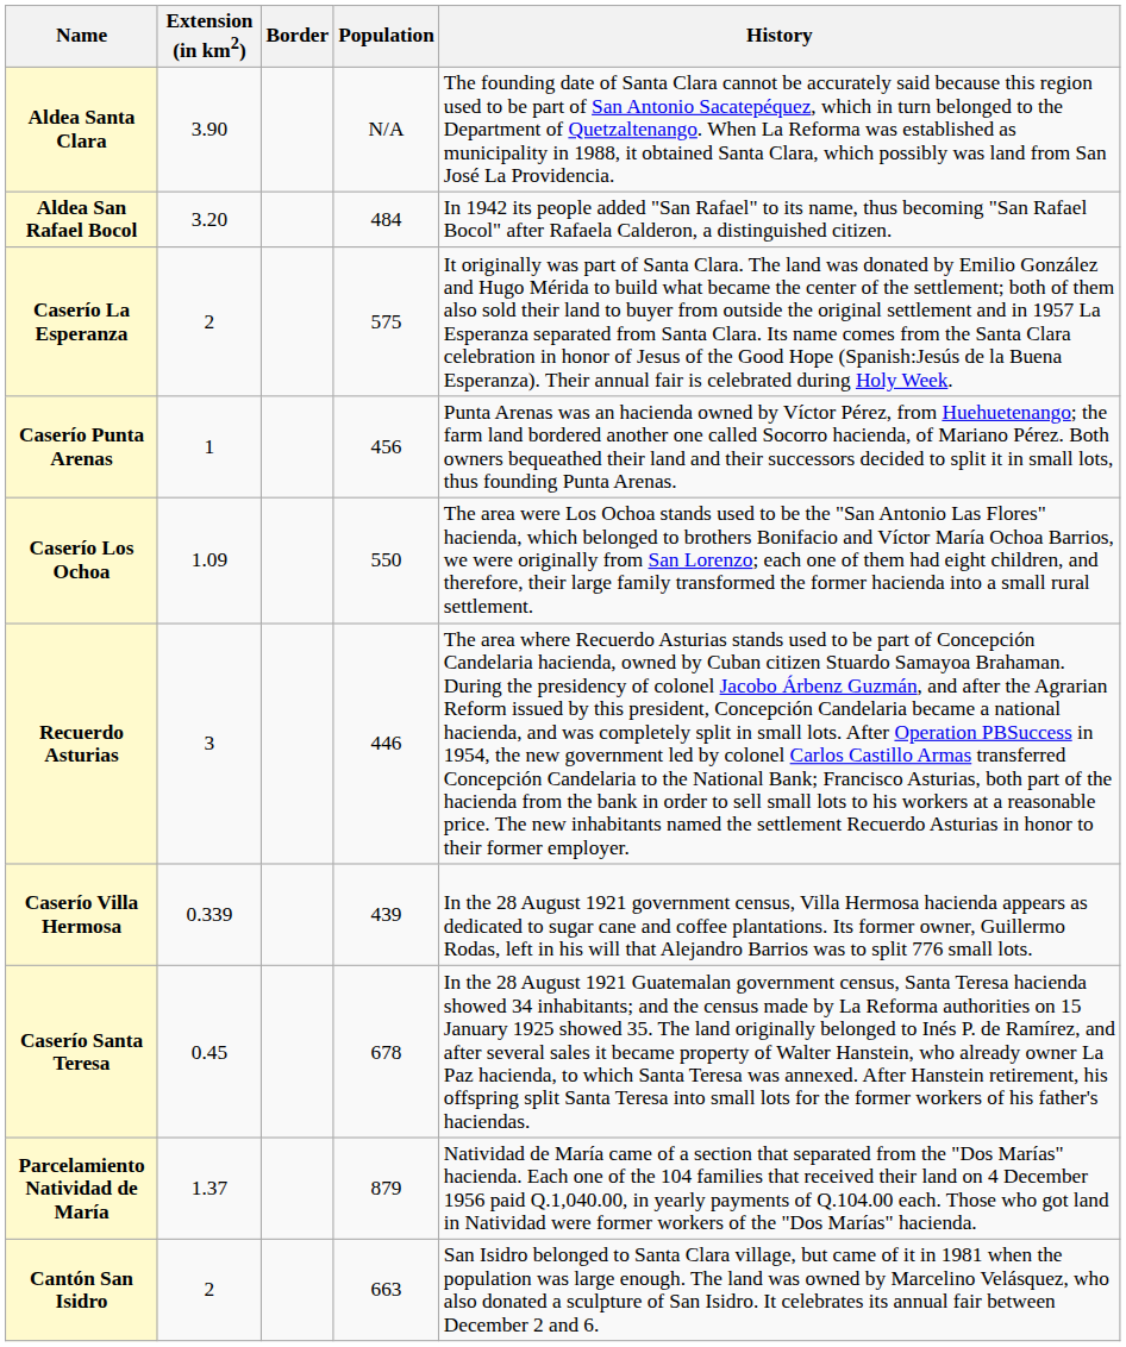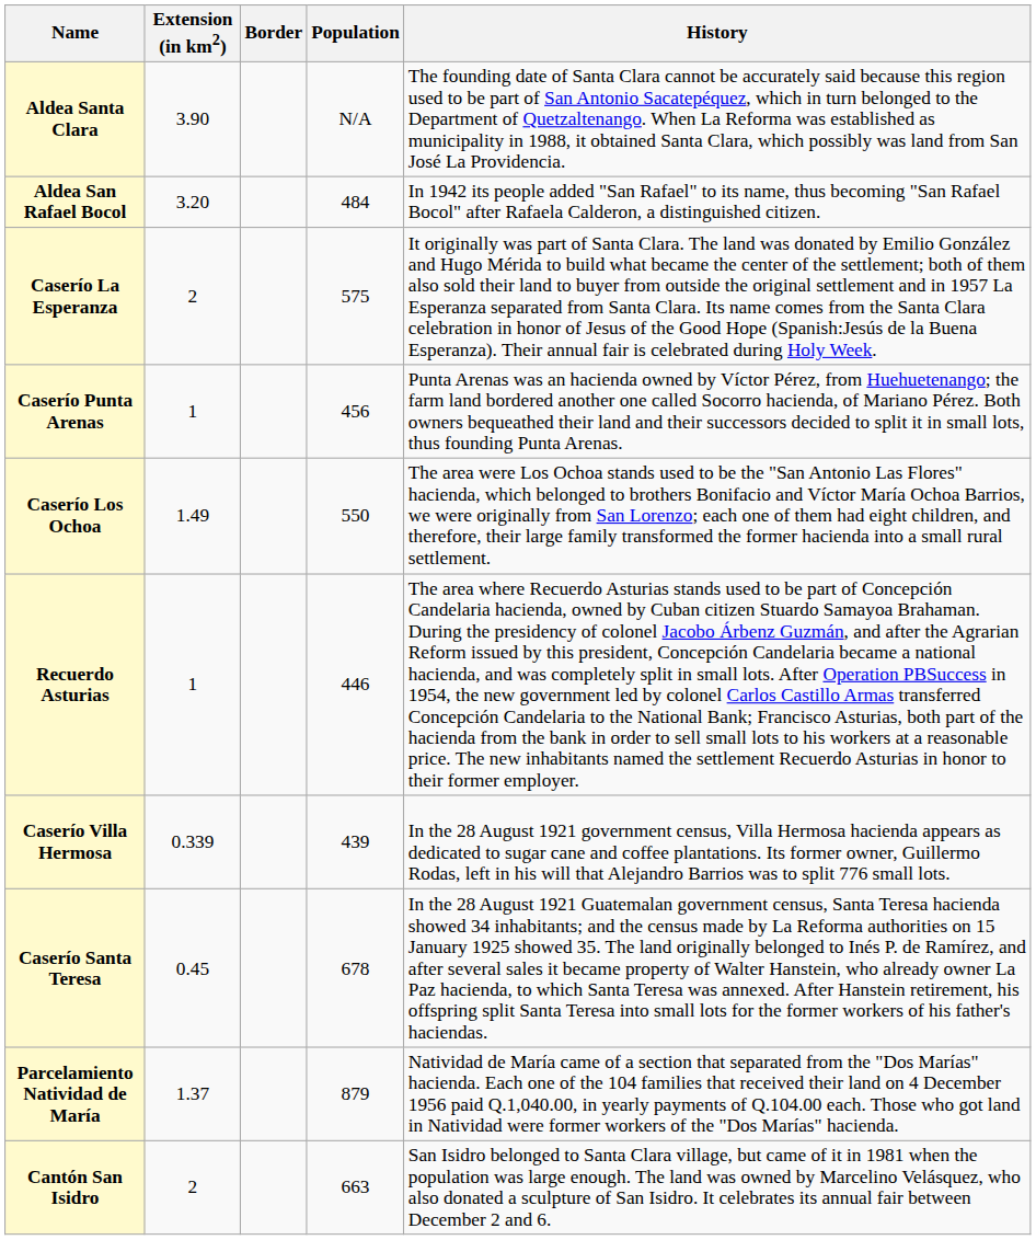Caserío Los Ochoa | Extension (in km2): 1.09 -> 1.49
Recuerdo Asturias | Extension (in km2): 3 -> 1
